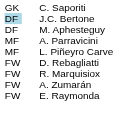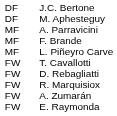- row: GK | C. Saporiti
J.C. Bertone | column 1: lightblue background -> no background
+ row: MF | F. Brande
+ row: FW | T. Cavallotti
